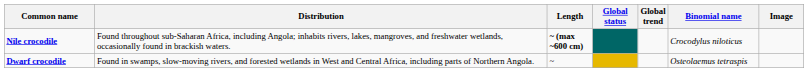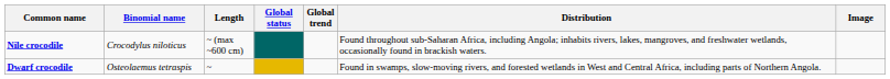columns swapped: Binomial name <-> Distribution
Nile crocodile | Length: bold -> normal
